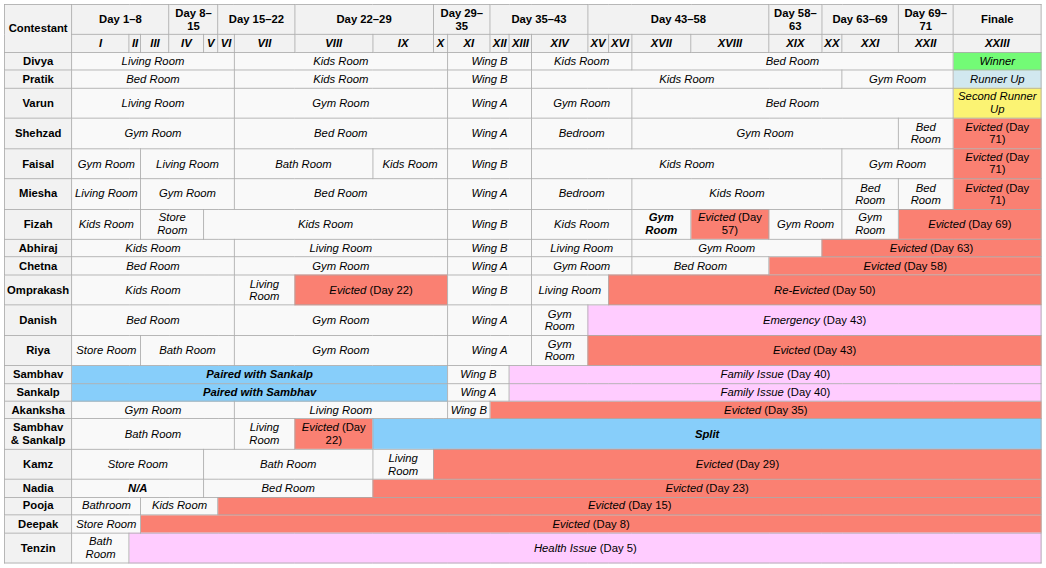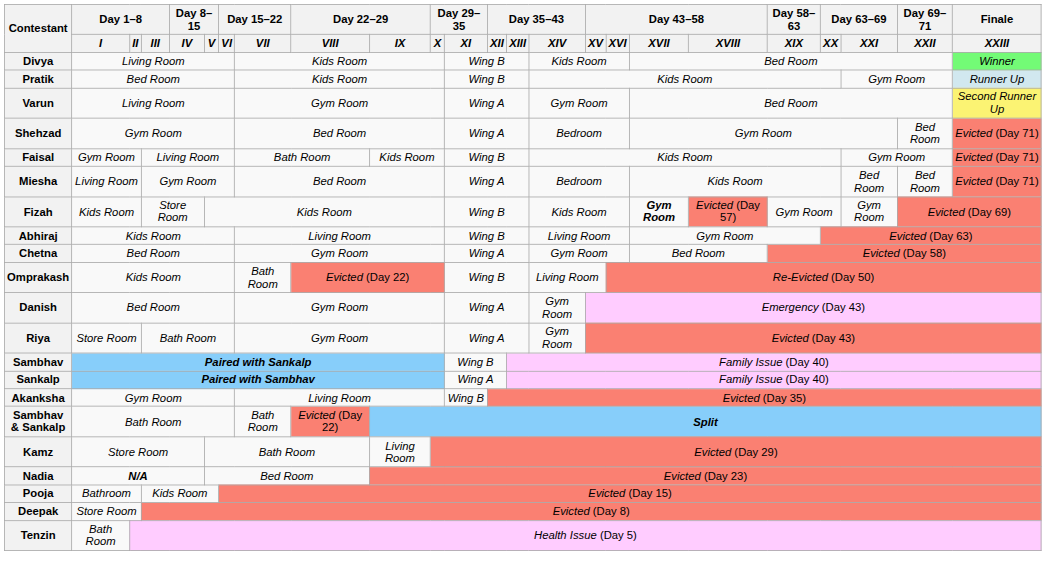Omprakash | Day 15–22 / VII: Living Room -> Bath Room
Sambhav & Sankalp | Day 15–22 / VII: Living Room -> Bath Room
